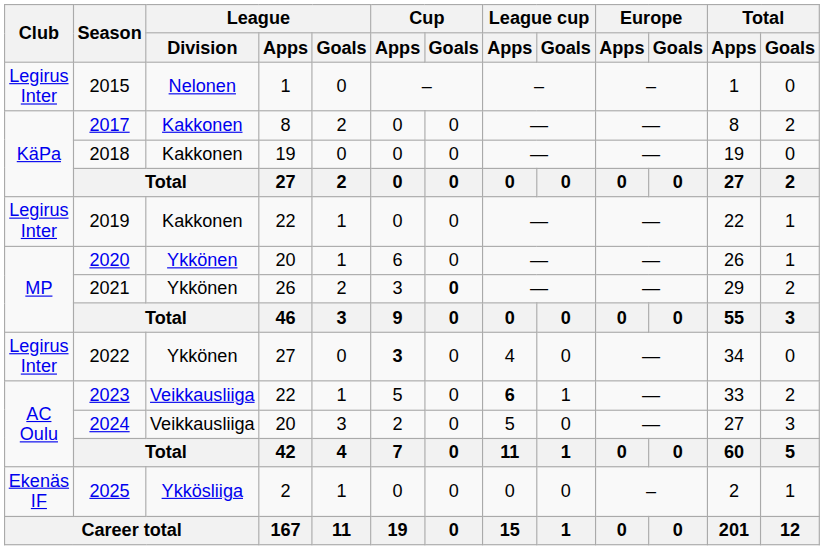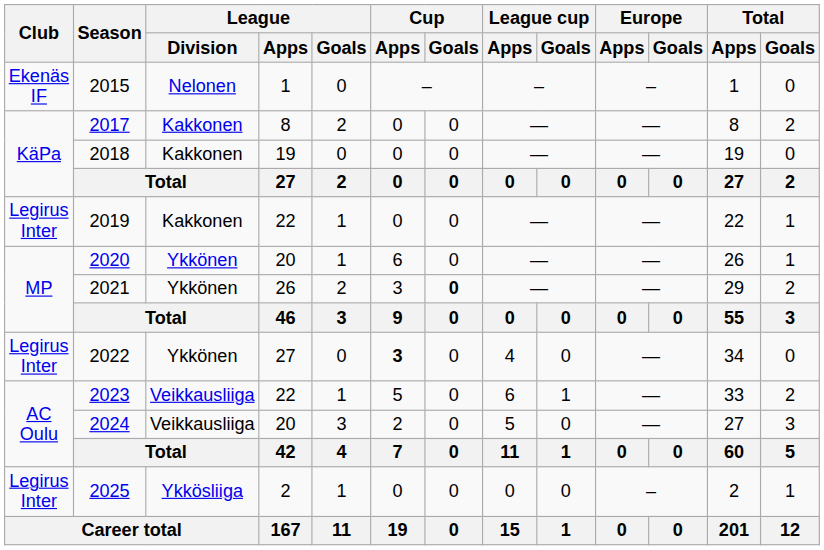2015 | Club: Legirus Inter -> Ekenäs IF
2023 | League cup / Apps: bold -> normal
2025 | Club: Ekenäs IF -> Legirus Inter
